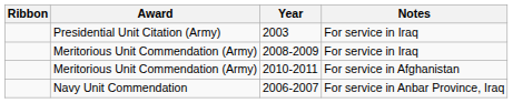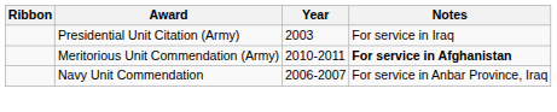- row: Meritorious Unit Commendation (Army) | 2008-2009 | For service in Iraq
2010-2011 | Notes: normal -> bold
